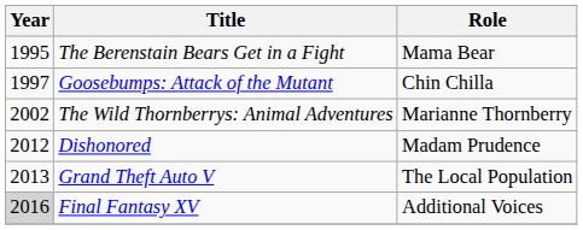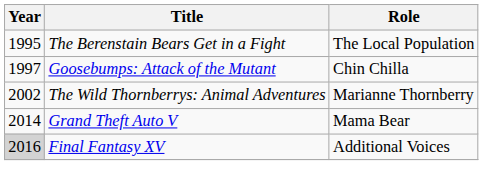The Berenstain Bears Get in a Fight | Role: Mama Bear -> The Local Population
- row: 2012 | Dishonored | Madam Prudence
Grand Theft Auto V | Year: 2013 -> 2014
Grand Theft Auto V | Role: The Local Population -> Mama Bear
